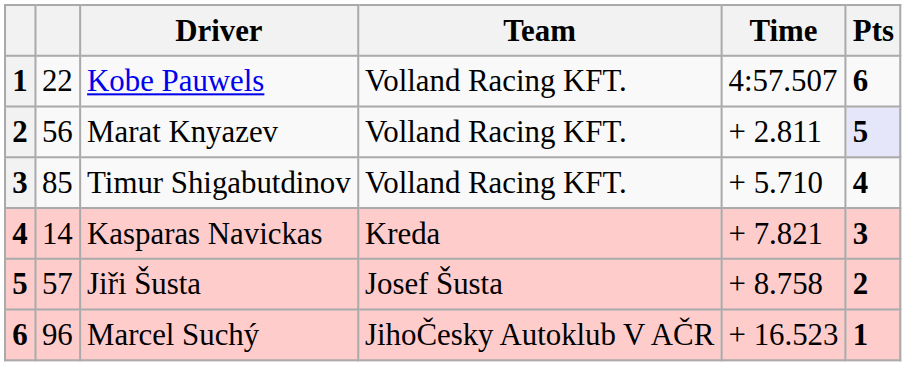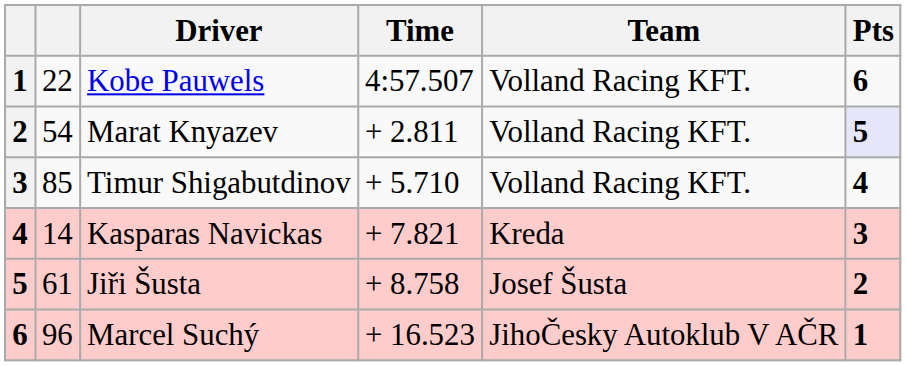columns swapped: Team <-> Time
Marat Knyazev | column 2: 56 -> 54
Jiři Šusta | column 2: 57 -> 61
